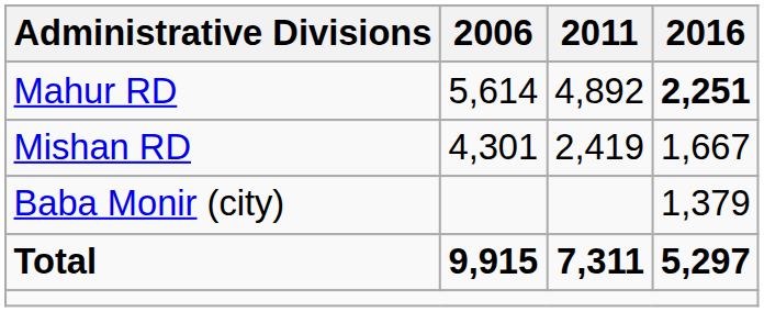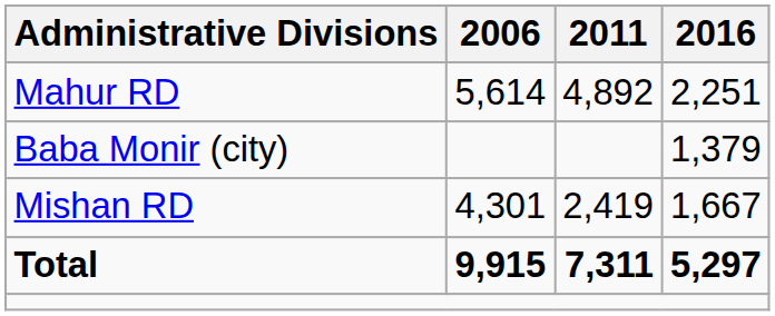Mahur RD | 2016: bold -> normal
rows swapped: Mishan RD <-> Baba Monir (city)
